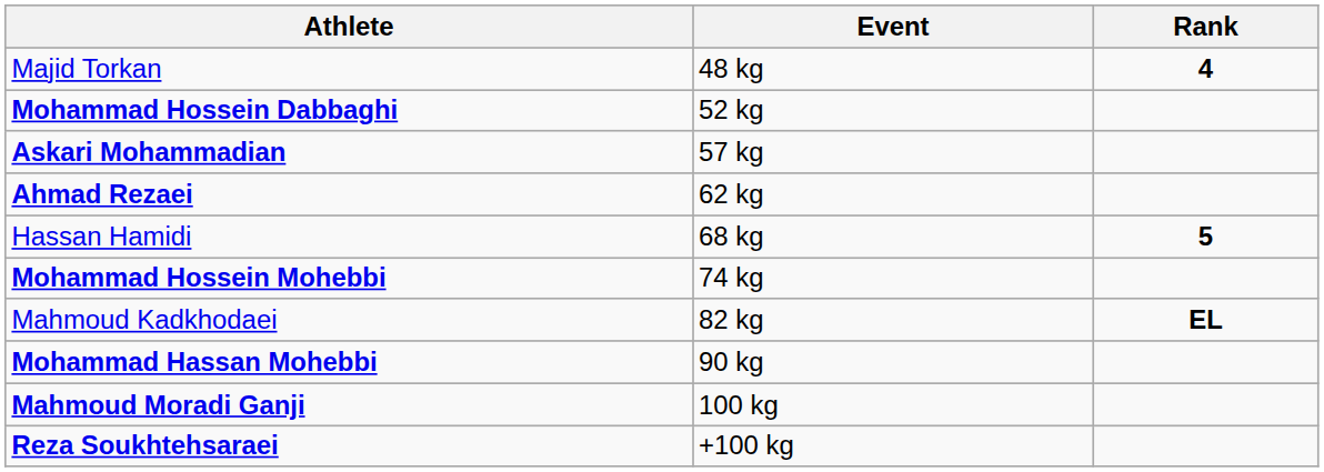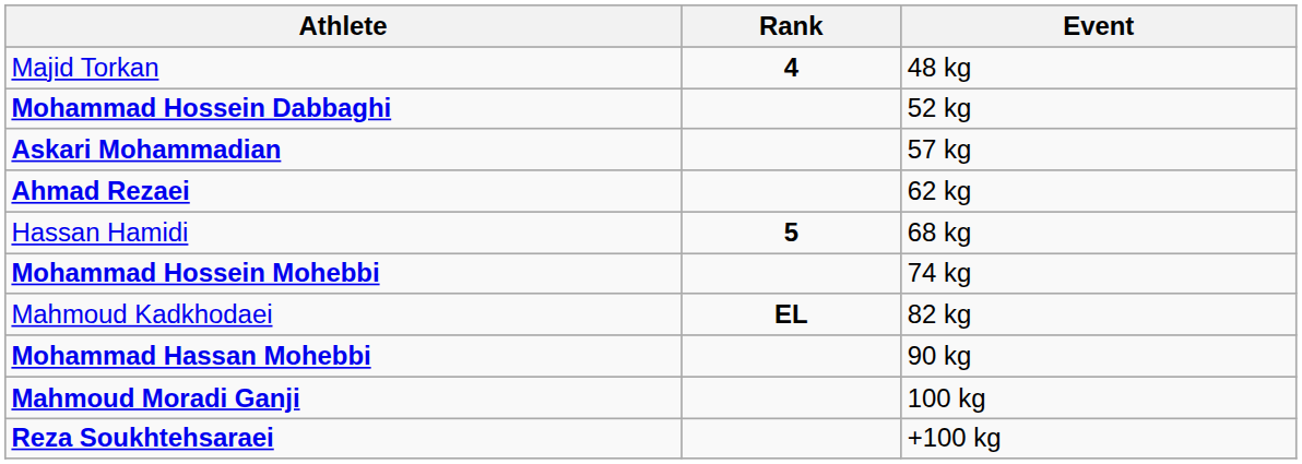columns swapped: Event <-> Rank
